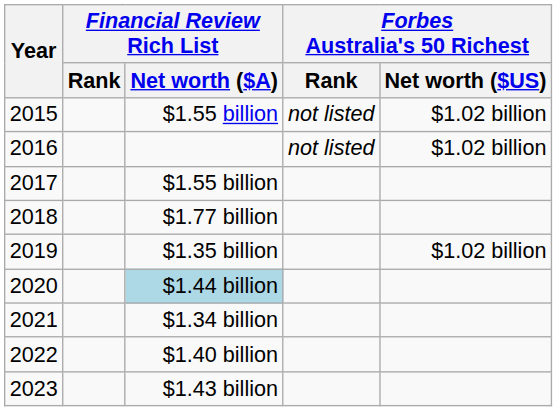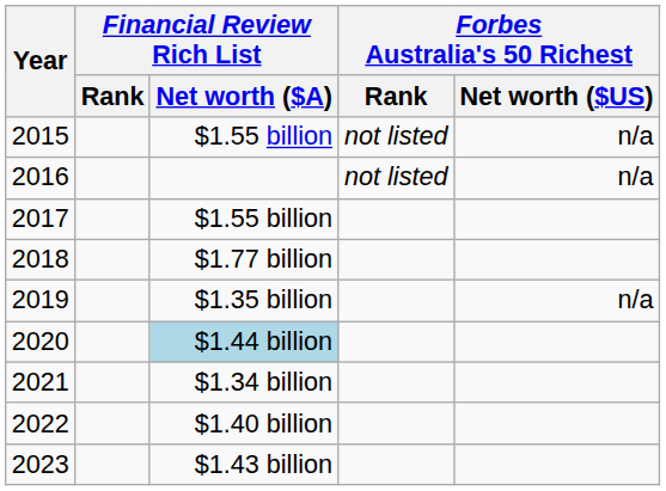2015 | Forbes Australia's 50 Richest / Net worth ($US): $1.02 billion -> n/a
2016 | Forbes Australia's 50 Richest / Net worth ($US): $1.02 billion -> n/a
2019 | Forbes Australia's 50 Richest / Net worth ($US): $1.02 billion -> n/a
